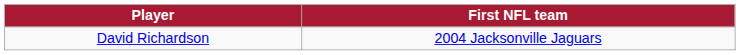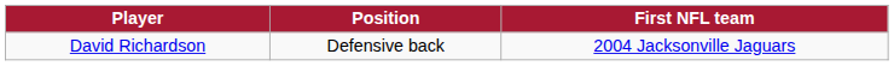+ column: Position | Defensive back
